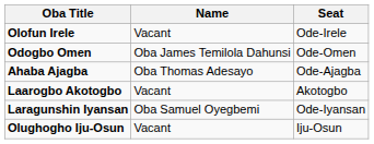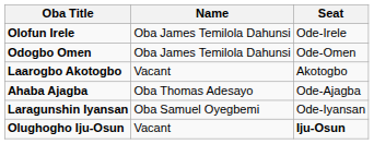Olofun Irele | Name: Vacant -> Oba James Temilola Dahunsi
rows swapped: Laarogbo Akotogbo <-> Ahaba Ajagba
Olughogho Iju-Osun | Seat: normal -> bold
